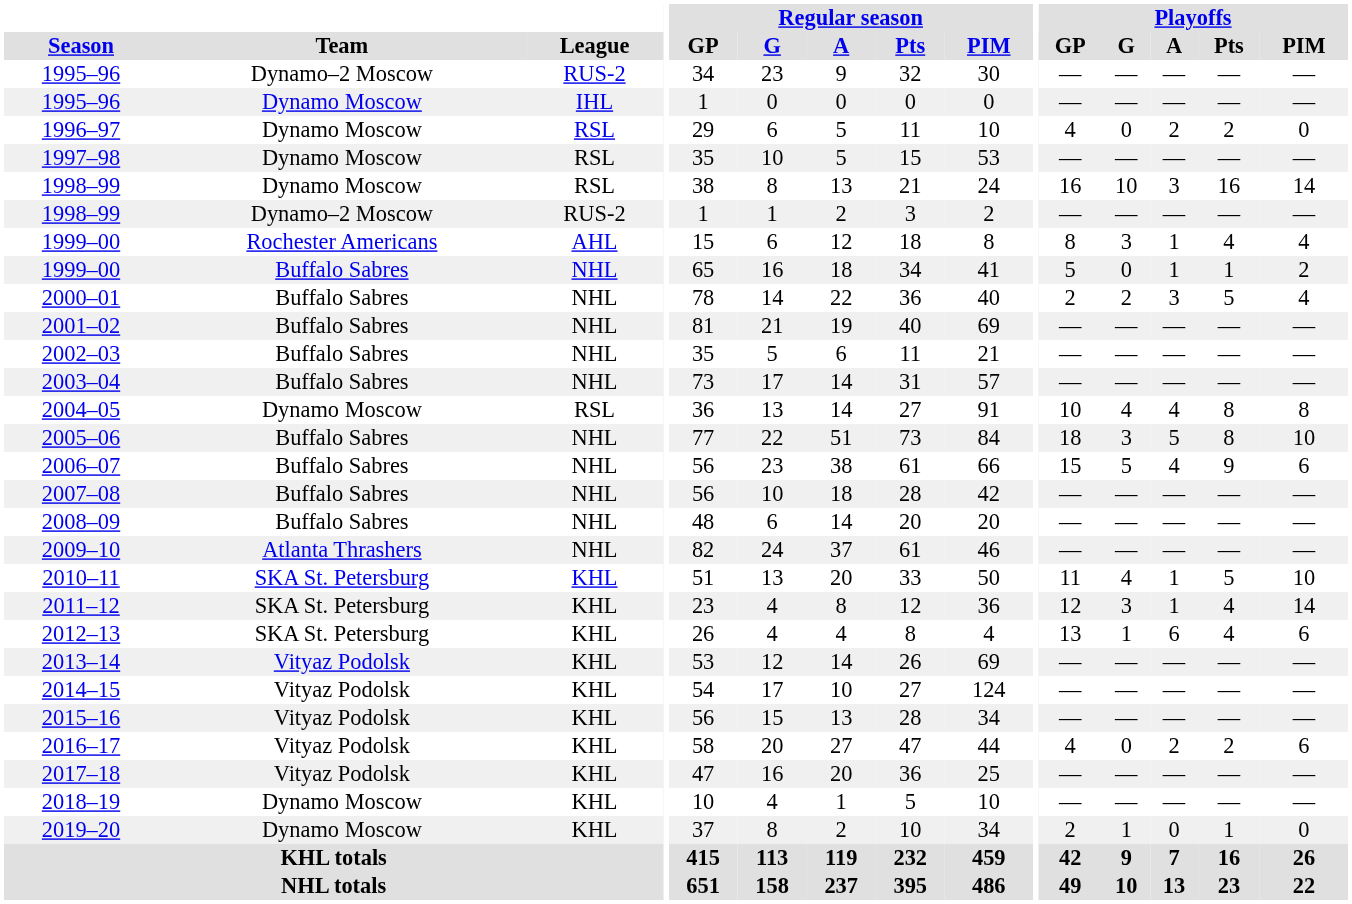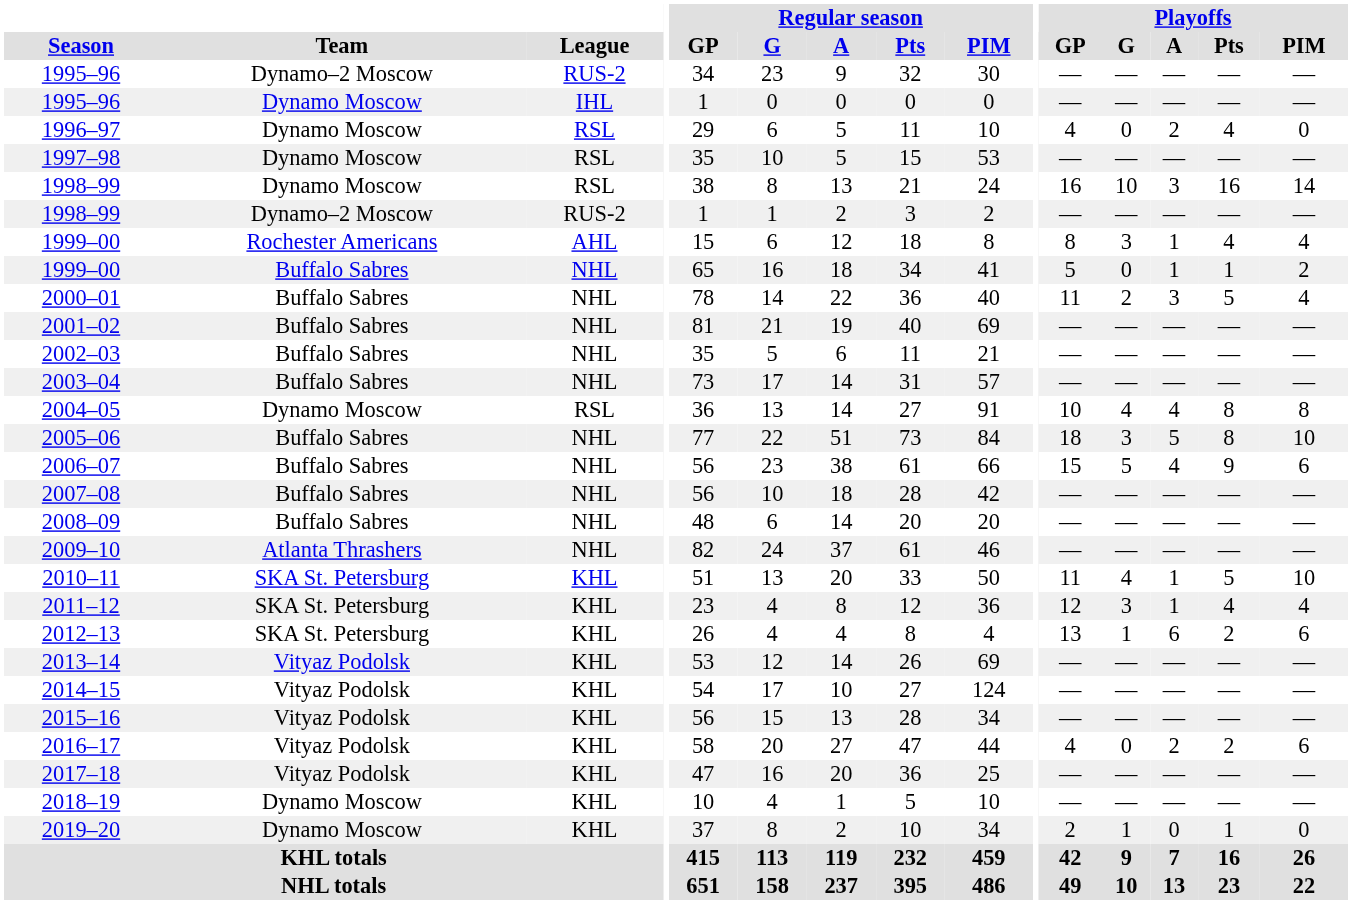1996–97 | Playoffs / Pts: 2 -> 4
2000–01 | Playoffs / GP: 2 -> 11
2011–12 | Playoffs / PIM: 14 -> 4
2012–13 | Playoffs / Pts: 4 -> 2
